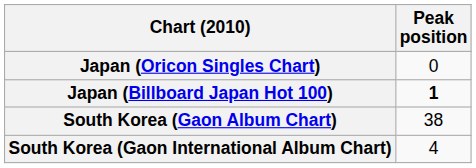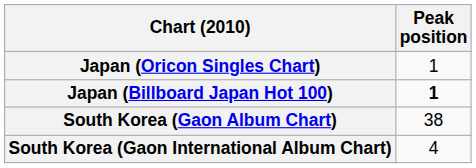Japan (Oricon Singles Chart) | Peak position: 0 -> 1
